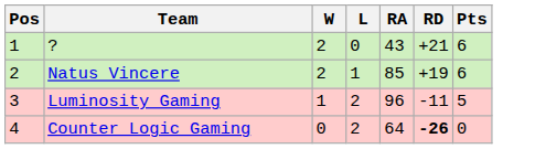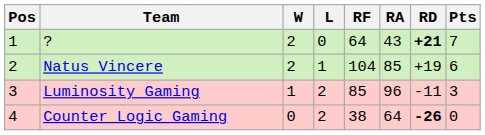+ column: RF | 64 | 104 | 85 | 38
? | RD: normal -> bold
? | Pts: 6 -> 7
Luminosity Gaming | Pts: 5 -> 3
